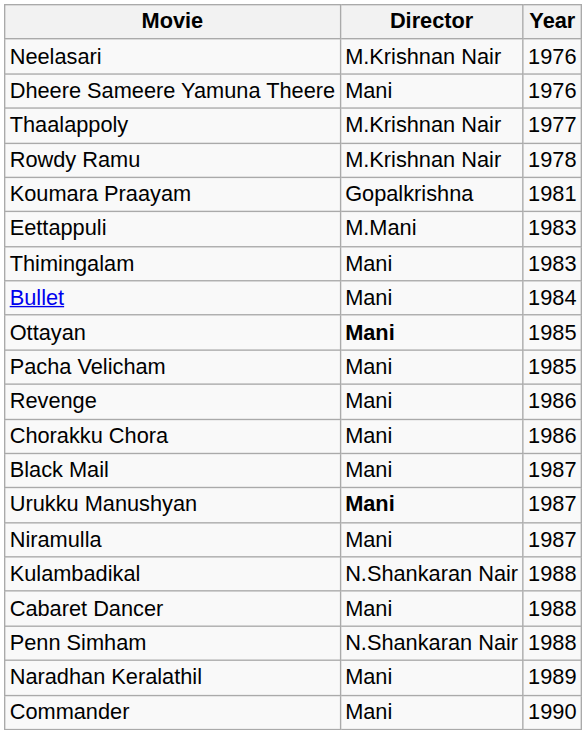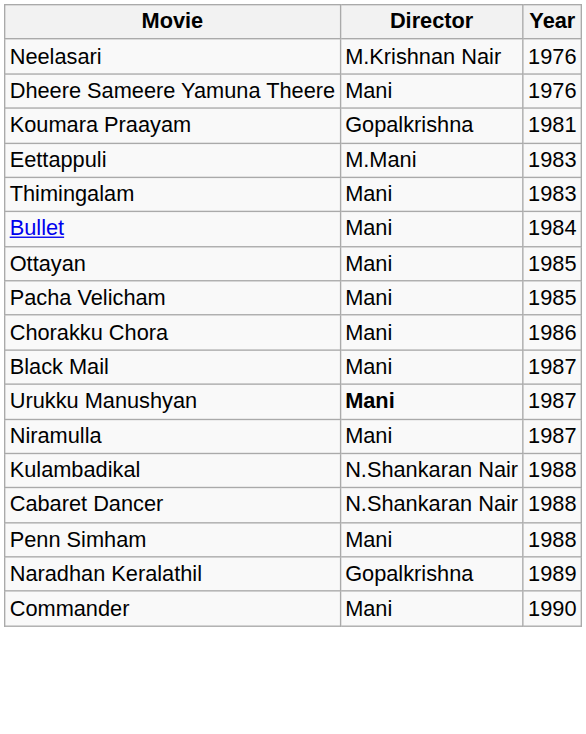- row: Thaalappoly | M.Krishnan Nair | 1977
- row: Rowdy Ramu | M.Krishnan Nair | 1978
Ottayan | Director: bold -> normal
- row: Revenge | Mani | 1986
Cabaret Dancer | Director: Mani -> N.Shankaran Nair
Penn Simham | Director: N.Shankaran Nair -> Mani
Naradhan Keralathil | Director: Mani -> Gopalkrishna
